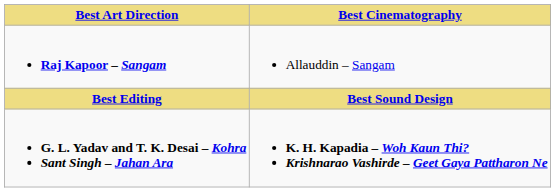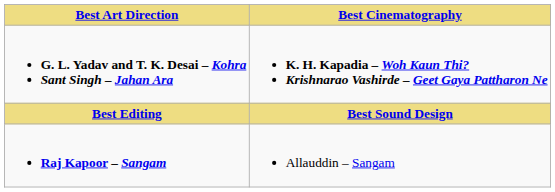rows swapped: G. L. Yadav and T. K. Desai – Kohra Sant Singh – Jahan Ara <-> Raj Kapoor – Sangam
